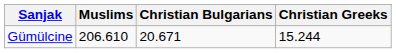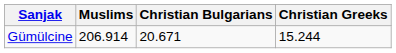Gümülcine | Muslims: 206.610 -> 206.914
